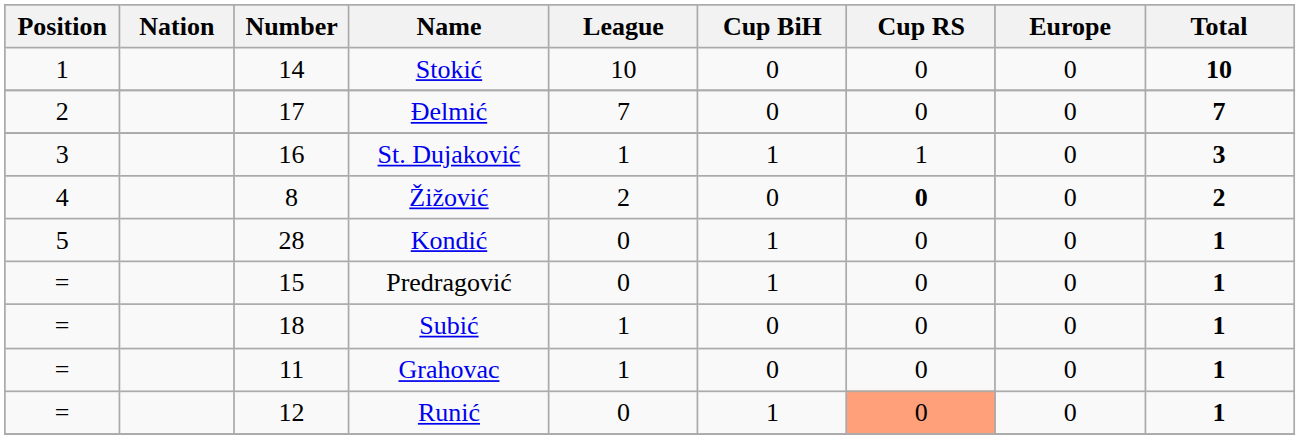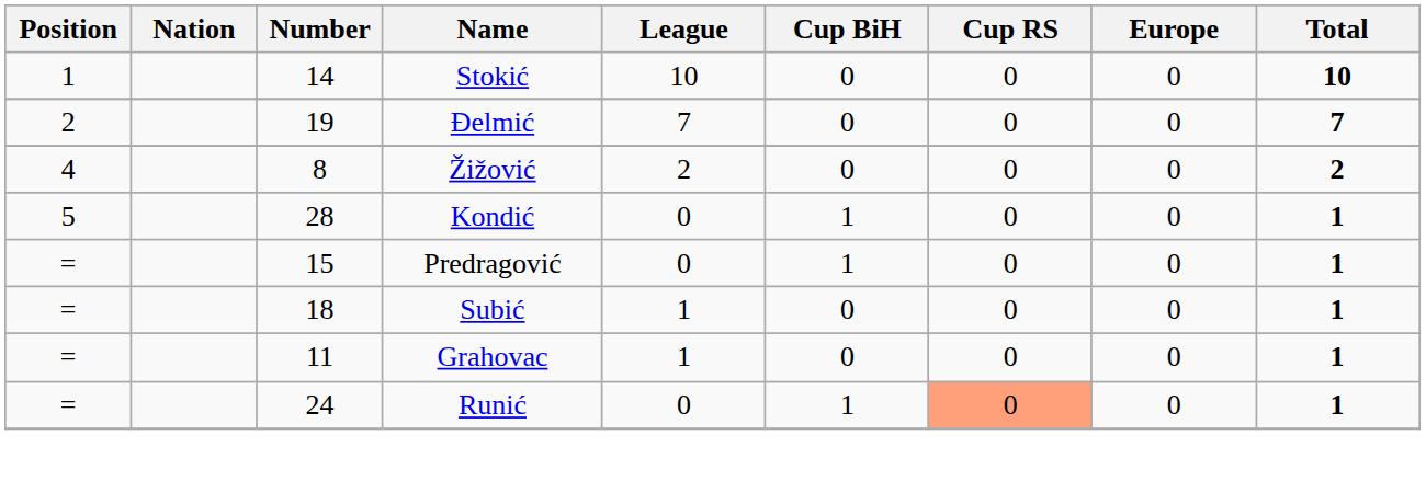Đelmić | Number: 17 -> 19
- row: 3 | 16 | St. Dujaković | 1 | 1 | 1 | 0 | 3
Žižović | Cup RS: bold -> normal
Runić | Number: 12 -> 24
